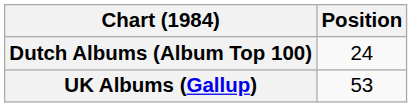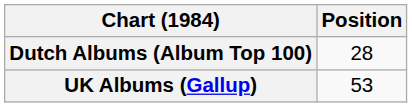Dutch Albums (Album Top 100) | Position: 24 -> 28
